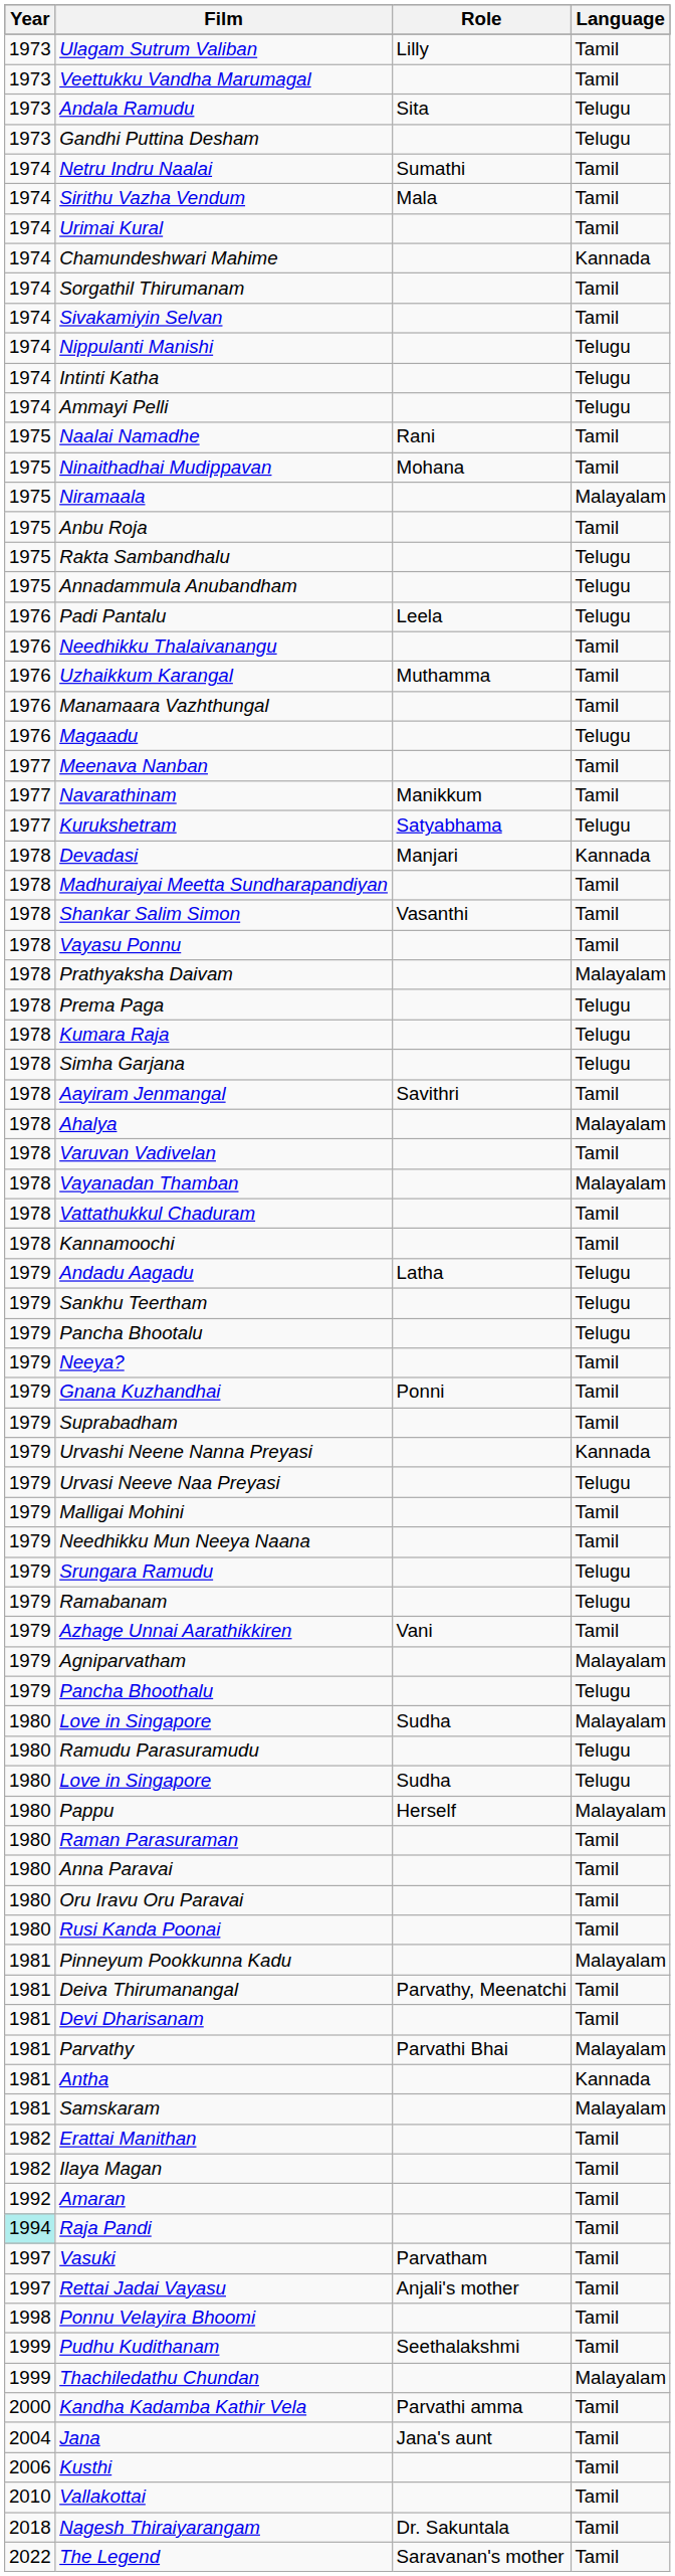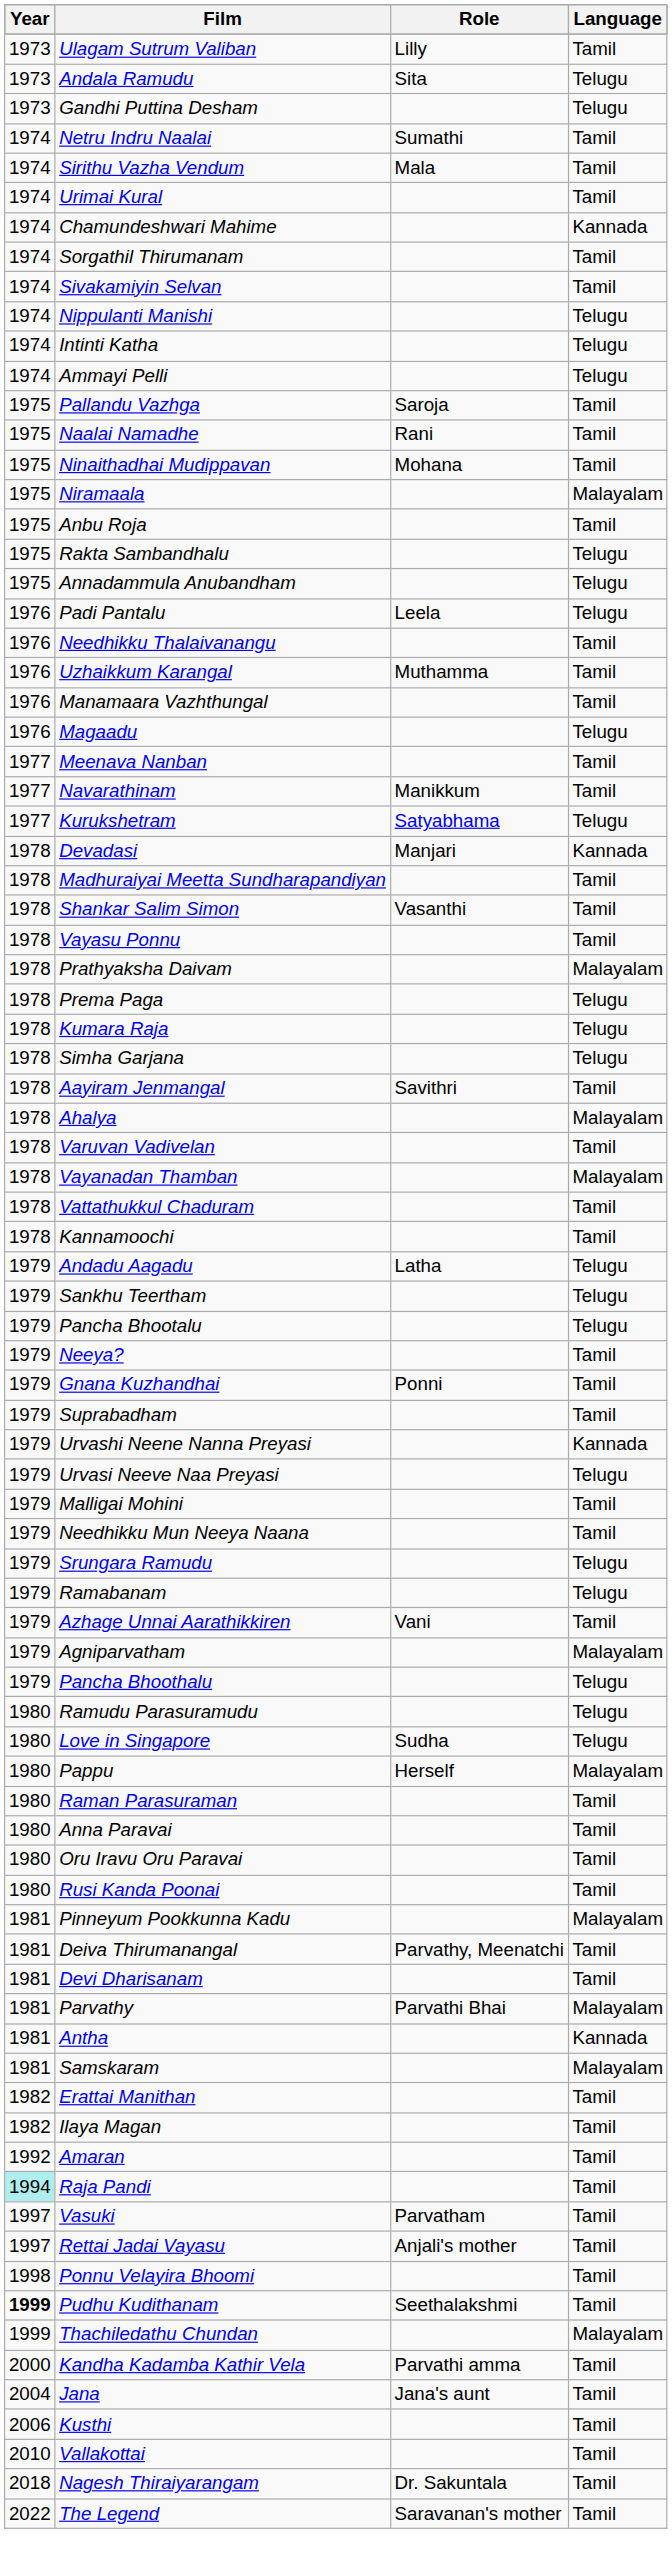- row: 1973 | Veettukku Vandha Marumagal | Tamil
+ row: 1975 | Pallandu Vazhga | Saroja | Tamil
- row: 1980 | Love in Singapore | Sudha | Malayalam
Pudhu Kudithanam | Year: normal -> bold
